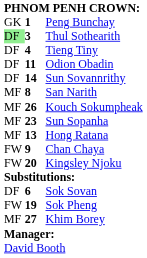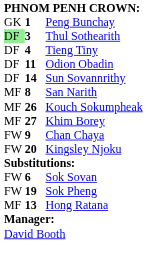- row: MF | 23 | Sun Sopanha
rows swapped: Khim Borey <-> Hong Ratana
Sok Sovan | column 1: DF -> FW
